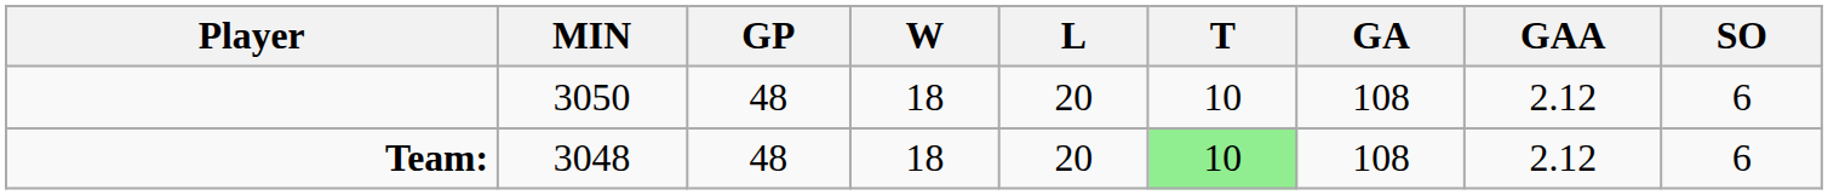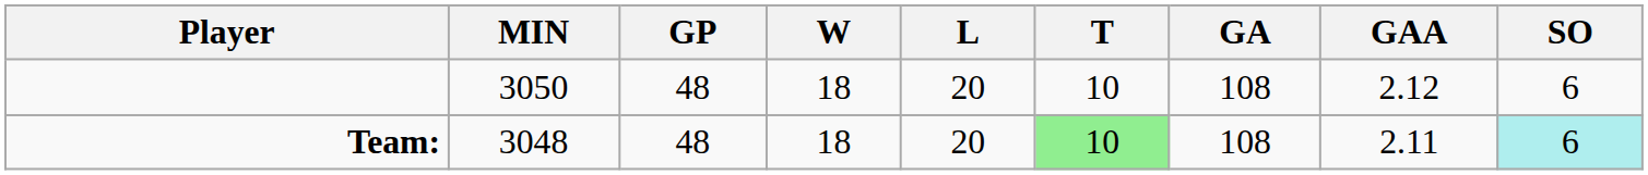Team: | GAA: 2.12 -> 2.11
Team: | SO: no background -> paleturquoise background
